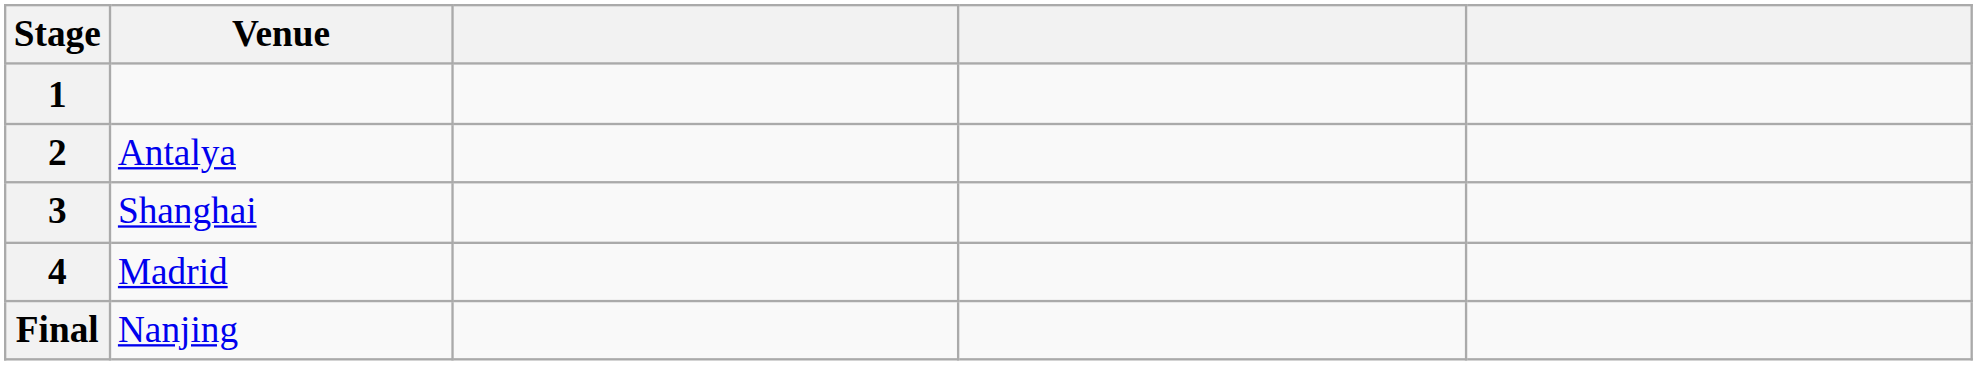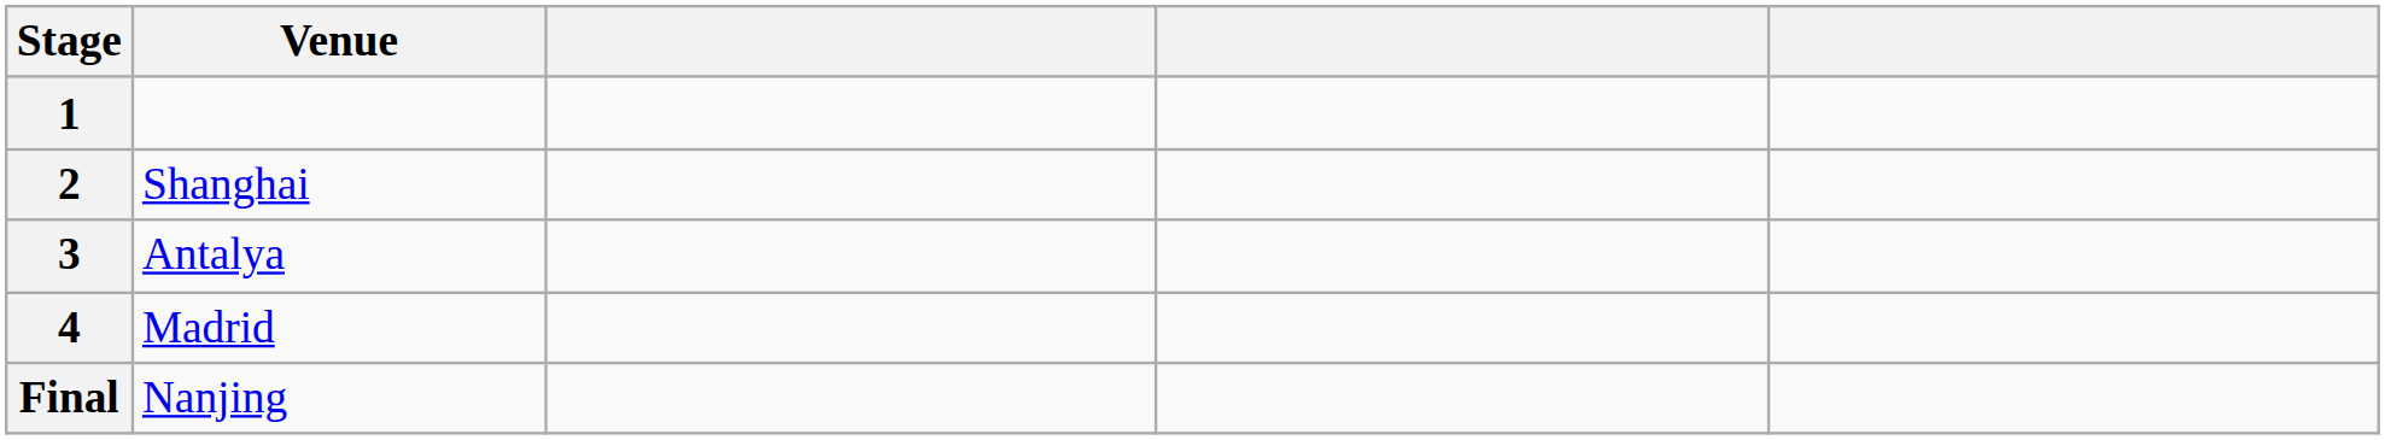2 | Venue: Antalya -> Shanghai
3 | Venue: Shanghai -> Antalya
